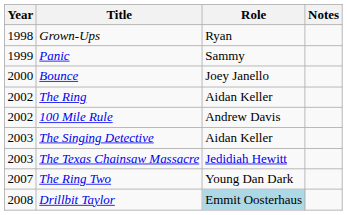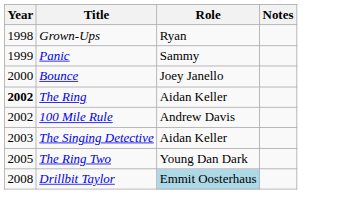The Ring | Year: normal -> bold
- row: 2003 | The Texas Chainsaw Massacre | Jedidiah Hewitt
The Ring Two | Year: 2007 -> 2005
